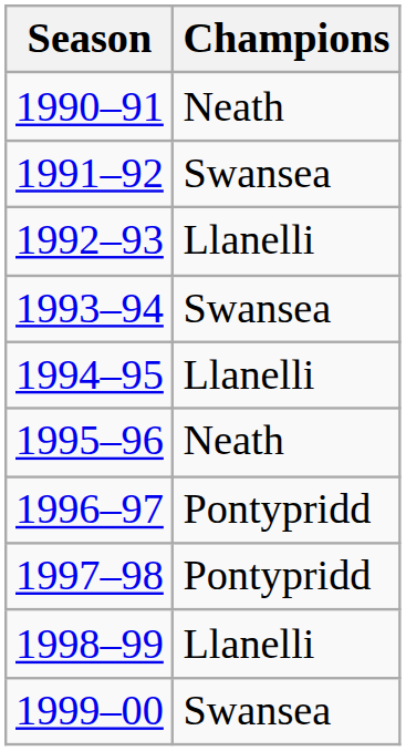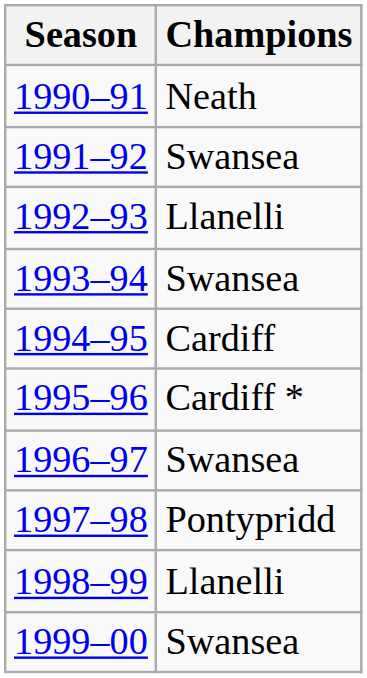1994–95 | Champions: Llanelli -> Cardiff
1995–96 | Champions: Neath -> Cardiff *
1996–97 | Champions: Pontypridd -> Swansea
